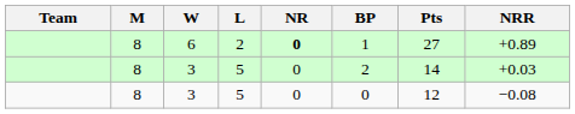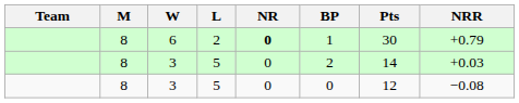6 | Pts: 27 -> 30
6 | NRR: +0.89 -> +0.79
